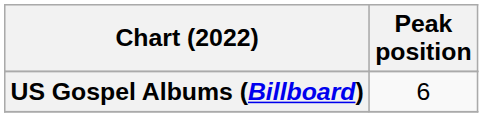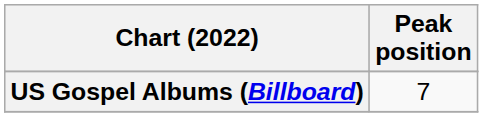US Gospel Albums (Billboard) | Peak position: 6 -> 7
